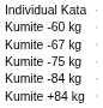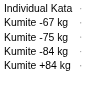- row: Kumite -60 kg
